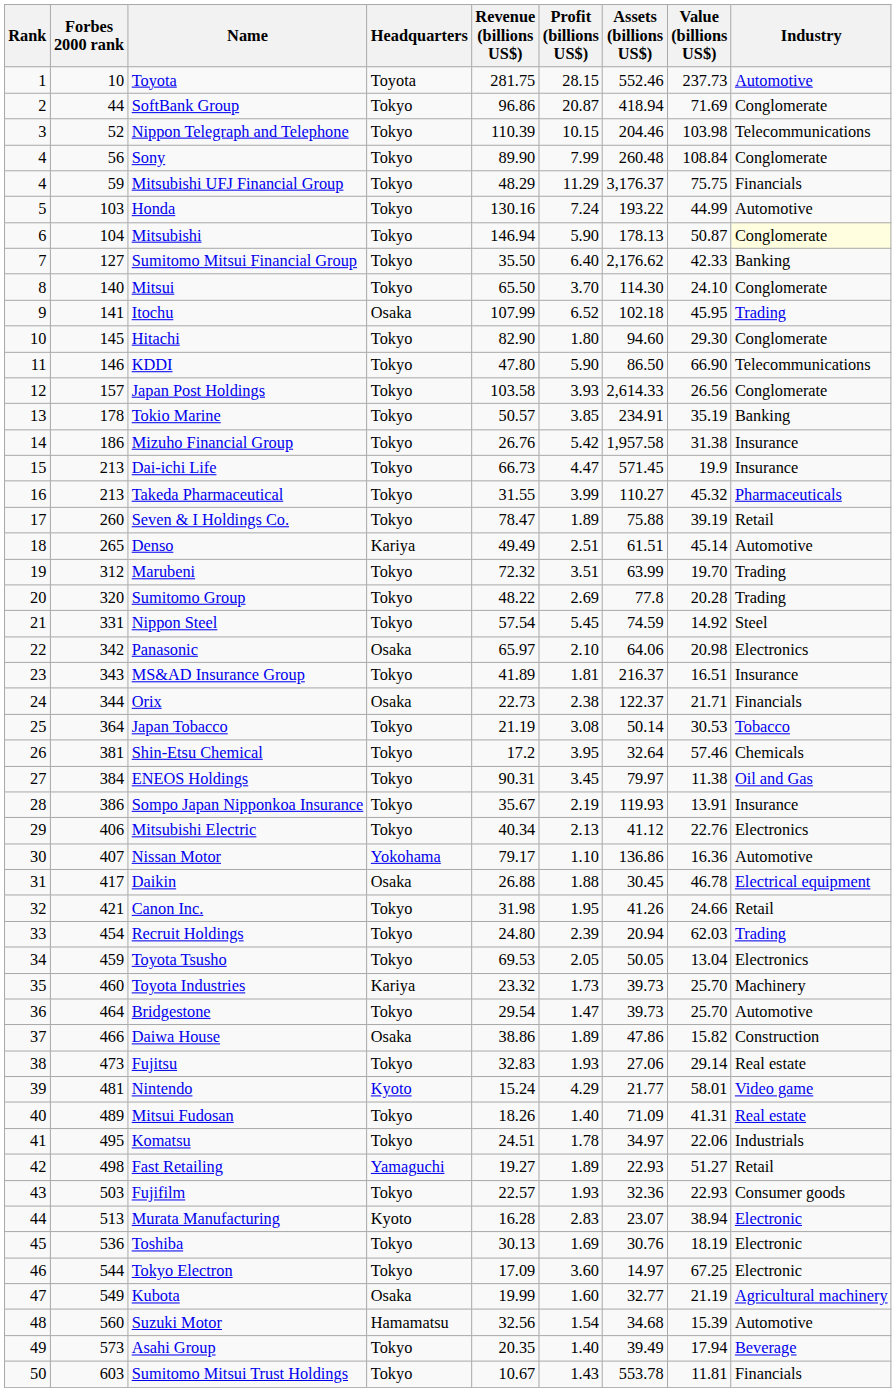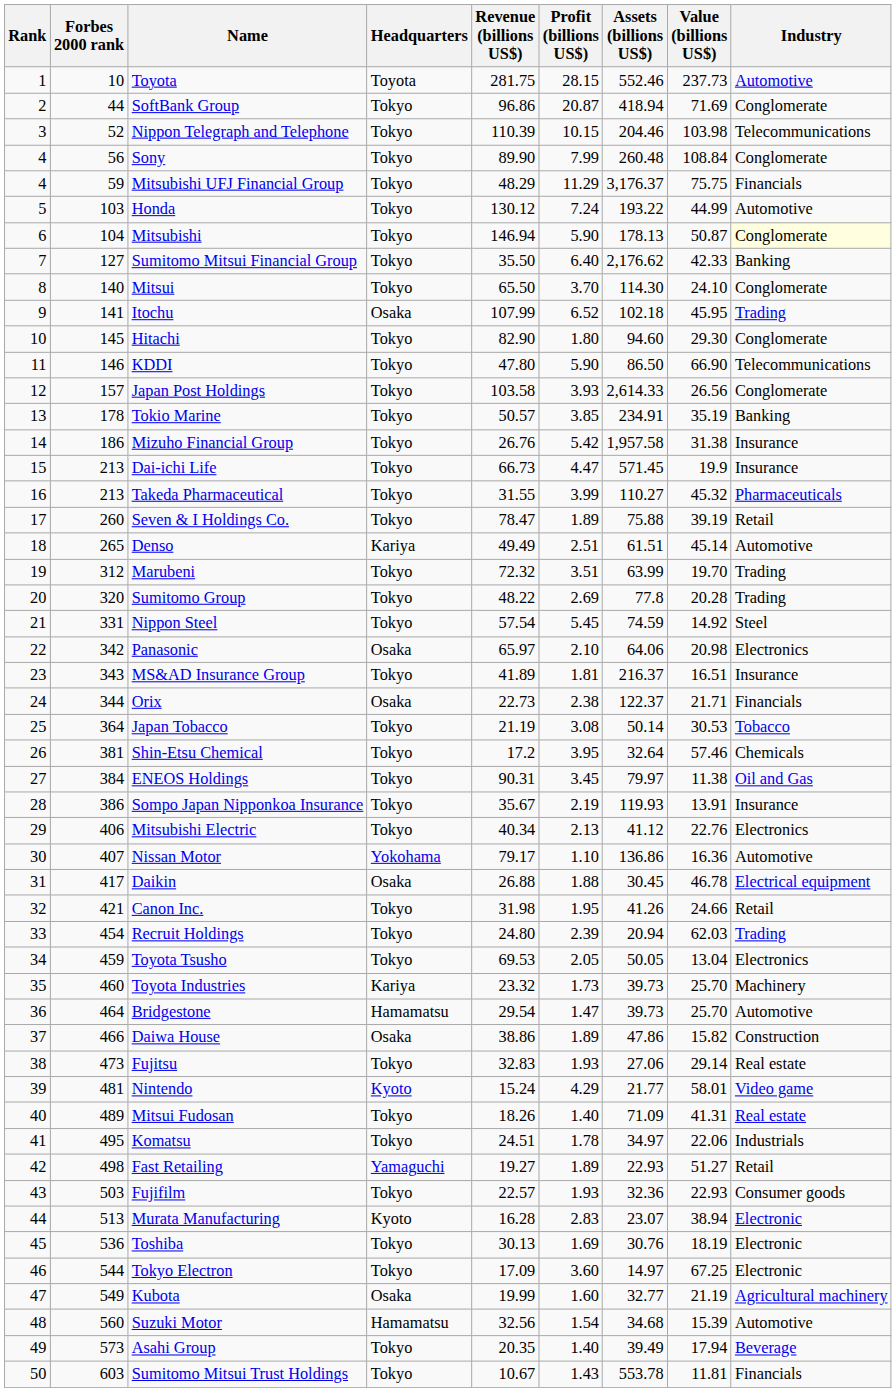Honda | Revenue (billions US$): 130.16 -> 130.12
Bridgestone | Headquarters: Tokyo -> Hamamatsu
